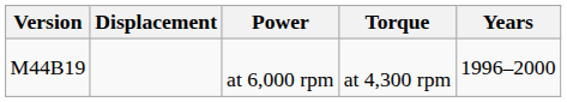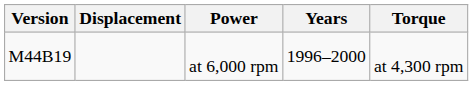columns swapped: Torque <-> Years
